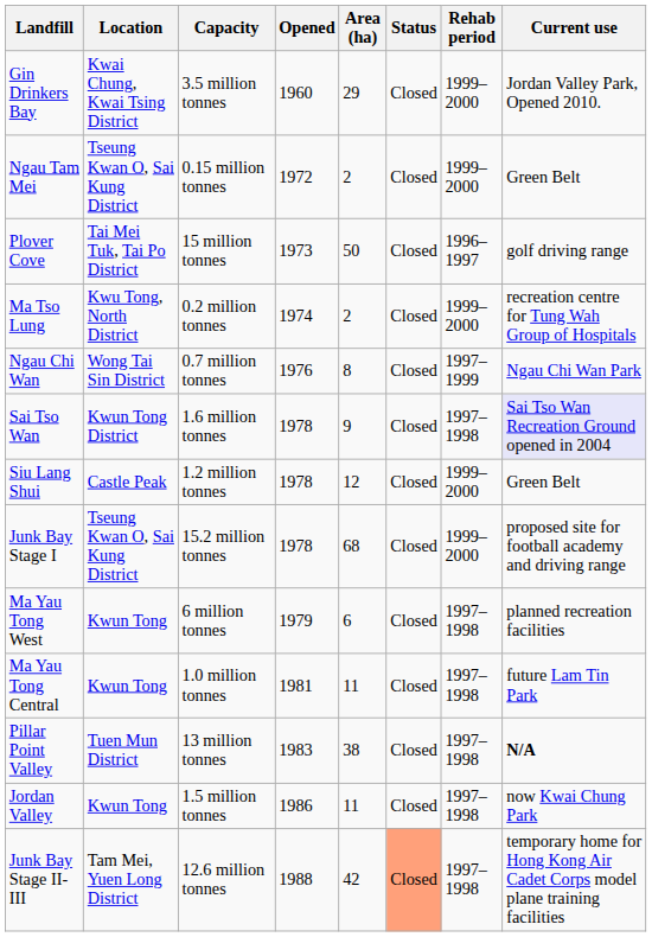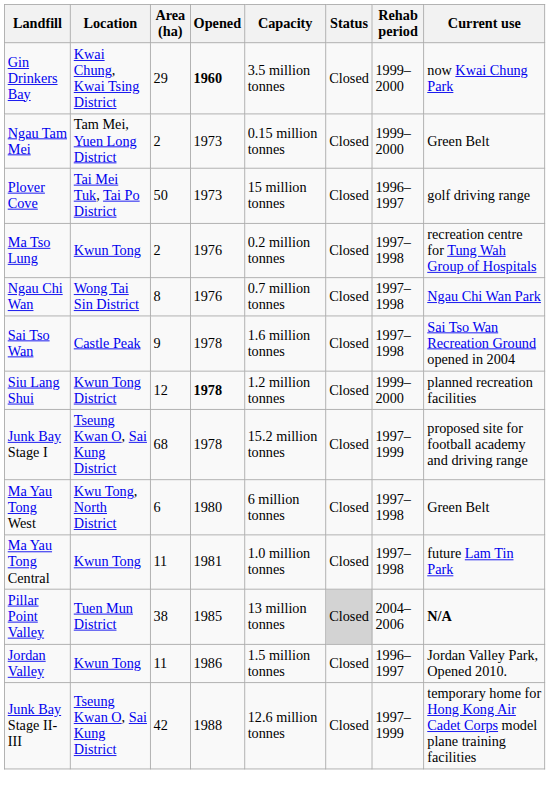columns swapped: Area (ha) <-> Capacity
Gin Drinkers Bay | Opened: normal -> bold
Gin Drinkers Bay | Current use: Jordan Valley Park, Opened 2010. -> now Kwai Chung Park
Ngau Tam Mei | Location: Tseung Kwan O, Sai Kung District -> Tam Mei, Yuen Long District
Ngau Tam Mei | Opened: 1972 -> 1973
Ma Tso Lung | Location: Kwu Tong, North District -> Kwun Tong
Ma Tso Lung | Opened: 1974 -> 1976
Ma Tso Lung | Rehab period: 1999–2000 -> 1997–1998
Ngau Chi Wan | Rehab period: 1997–1999 -> 1997–1998
Sai Tso Wan | Location: Kwun Tong District -> Castle Peak
Sai Tso Wan | Current use: lavender background -> no background
Siu Lang Shui | Location: Castle Peak -> Kwun Tong District
Siu Lang Shui | Opened: normal -> bold
Siu Lang Shui | Current use: Green Belt -> planned recreation facilities
Junk Bay Stage I | Rehab period: 1999–2000 -> 1997–1999
Ma Yau Tong West | Location: Kwun Tong -> Kwu Tong, North District
Ma Yau Tong West | Opened: 1979 -> 1980
Ma Yau Tong West | Current use: planned recreation facilities -> Green Belt
Pillar Point Valley | Opened: 1983 -> 1985
Pillar Point Valley | Status: no background -> lightgrey background
Pillar Point Valley | Rehab period: 1997–1998 -> 2004–2006
Jordan Valley | Rehab period: 1997–1998 -> 1996–1997
Jordan Valley | Current use: now Kwai Chung Park -> Jordan Valley Park, Opened 2010.
Junk Bay Stage II-III | Location: Tam Mei, Yuen Long District -> Tseung Kwan O, Sai Kung District
Junk Bay Stage II-III | Status: lightsalmon background -> no background
Junk Bay Stage II-III | Rehab period: 1997–1998 -> 1997–1999
